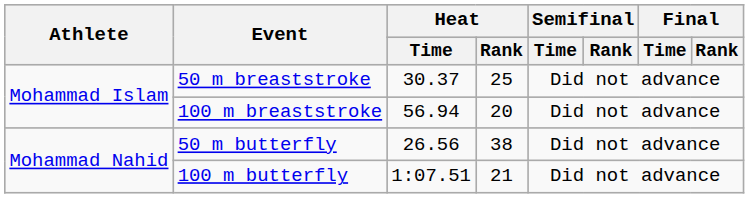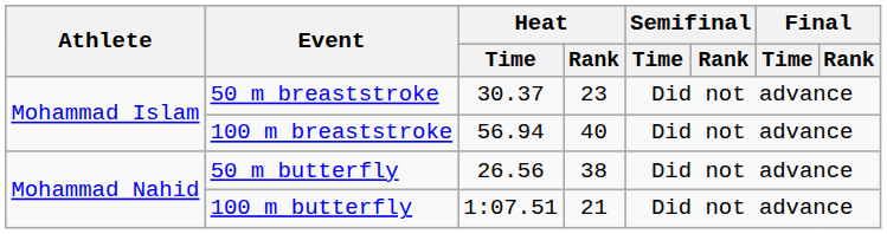50 m breaststroke | Heat / Rank: 25 -> 23
100 m breaststroke | Heat / Rank: 20 -> 40
